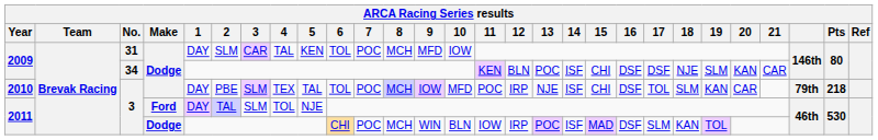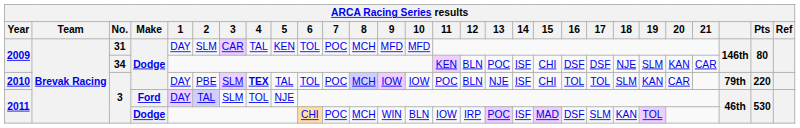2009 / 31 | 10: IOW -> MFD
2010 | 4: normal -> bold
2010 | 10: MFD -> IOW
2010 | 12: IRP -> BLN
2010 | 16: DSF -> TOL
2010 | Pts: 218 -> 220
